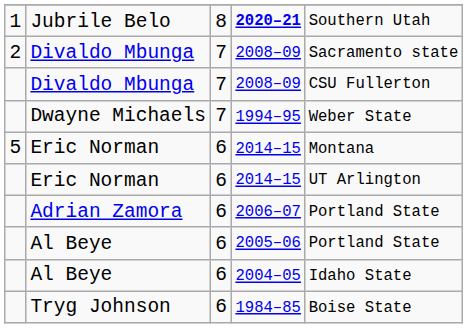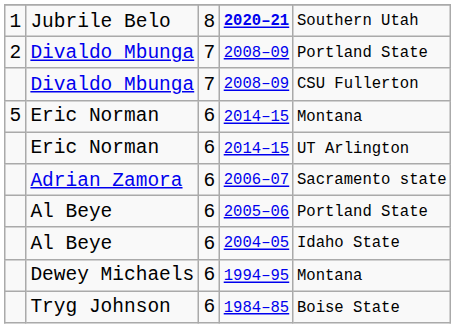2 / Divaldo Mbunga | column 5: Sacramento state -> Portland State
- row: Dwayne Michaels | 7 | 1994–95 | Weber State
Adrian Zamora | column 5: Portland State -> Sacramento state
+ row: Dewey Michaels | 6 | 1994–95 | Montana
